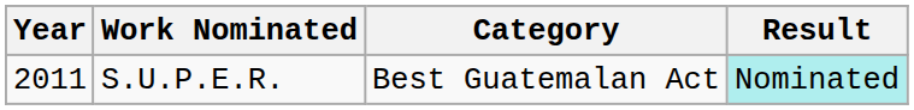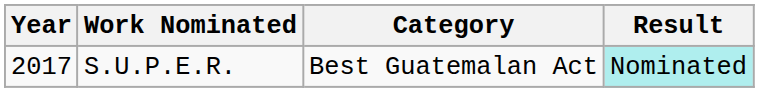S.U.P.E.R. | Year: 2011 -> 2017
